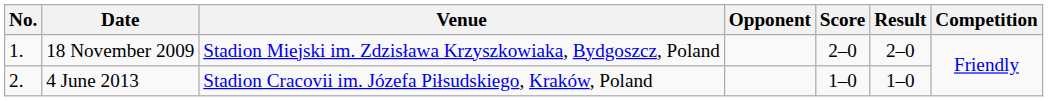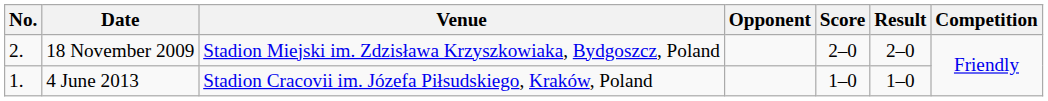18 November 2009 | No.: 1. -> 2.
4 June 2013 | No.: 2. -> 1.
